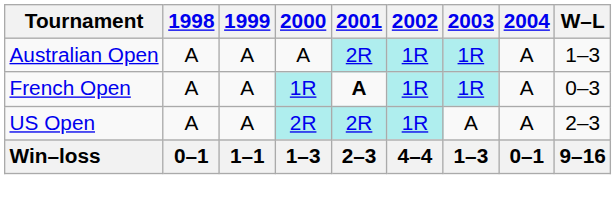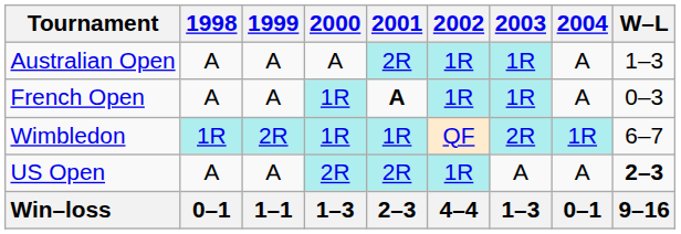+ row: Wimbledon | 1R | 2R | 1R | 1R | QF | 2R | 1R | 6–7
US Open | W–L: normal -> bold
